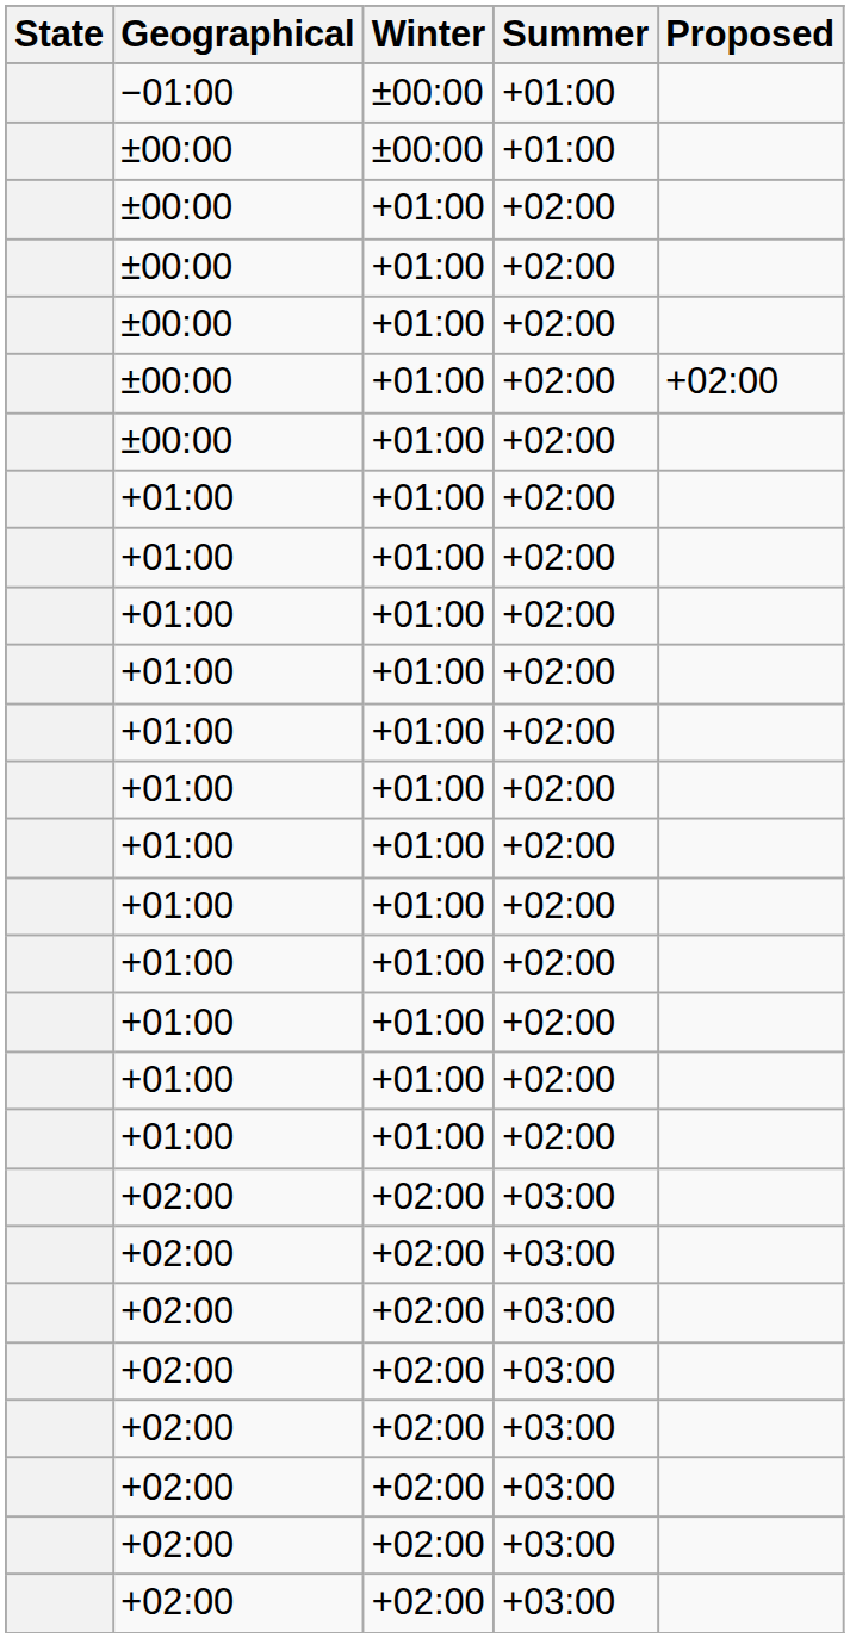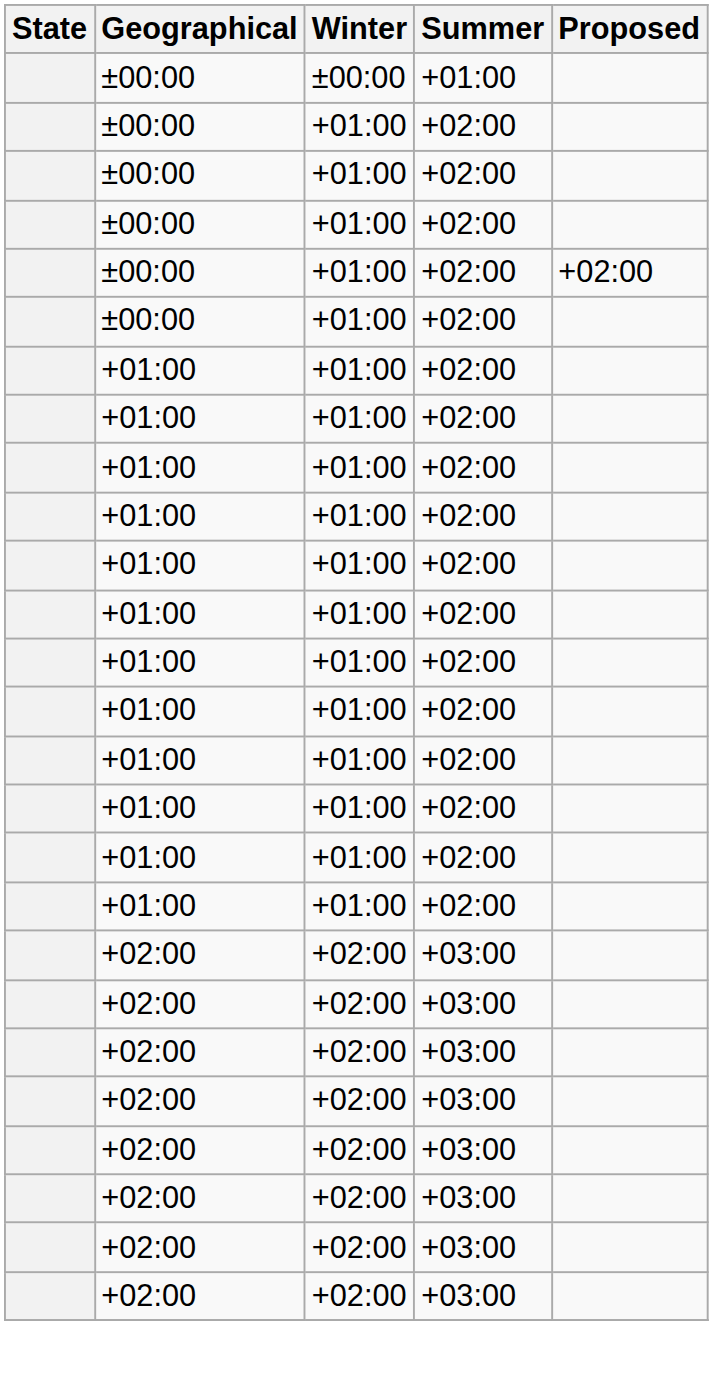- row: −01:00 | ±00:00 | +01:00
